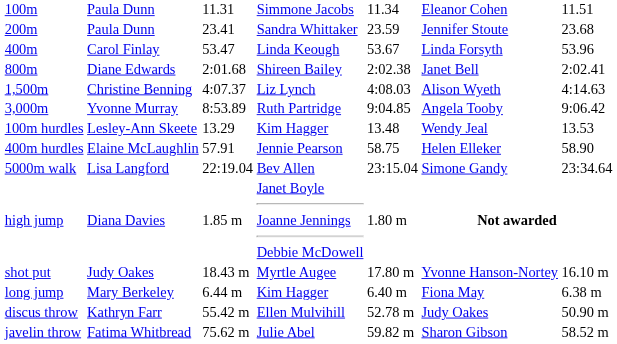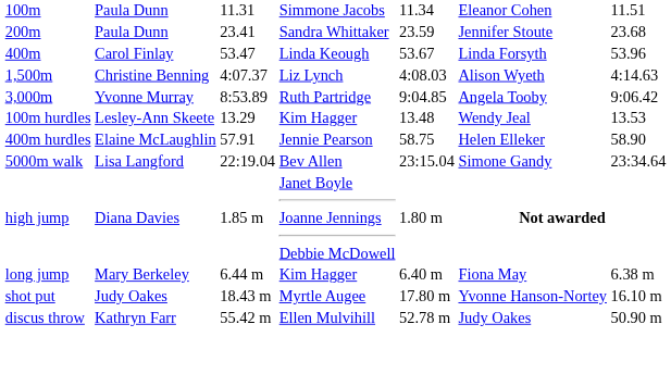- row: 800m | Diane Edwards | 2:01.68 | Shireen Bailey | 2:02.38 | Janet Bell | 2:02.41
rows swapped: long jump <-> shot put
- row: javelin throw | Fatima Whitbread | 75.62 m | Julie Abel | 59.82 m | Sharon Gibson | 58.52 m
